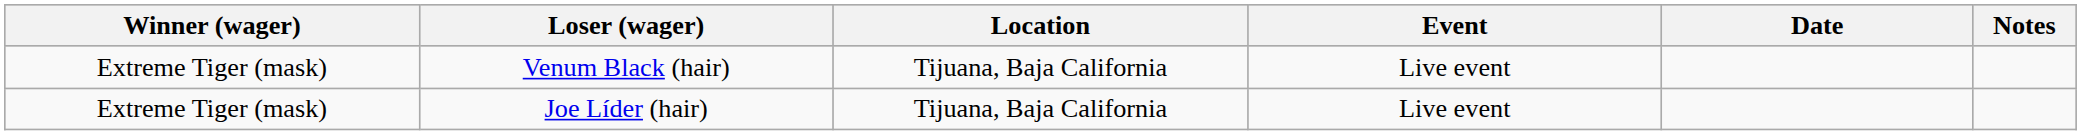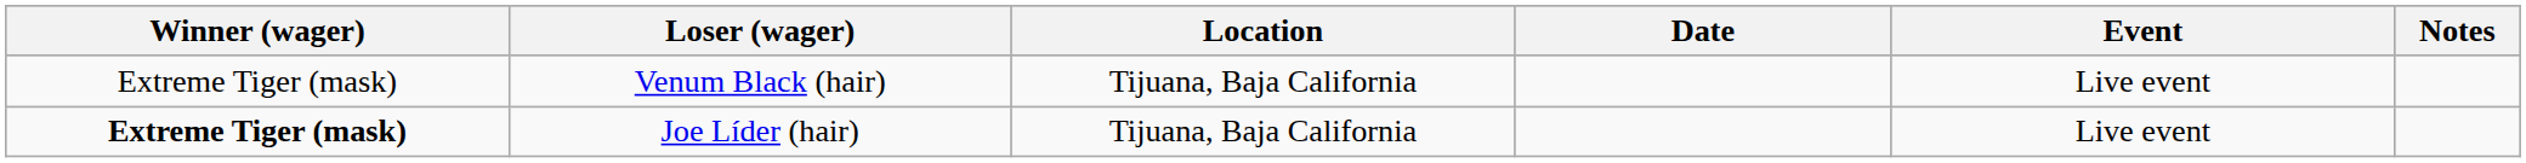columns swapped: Event <-> Date
Joe Líder (hair) | Winner (wager): normal -> bold
